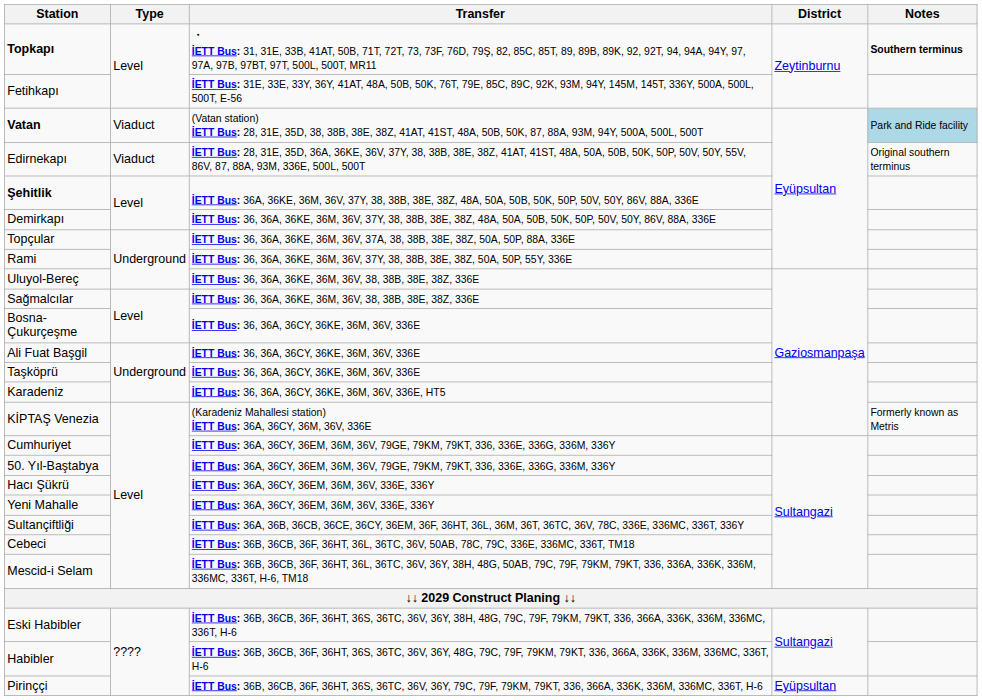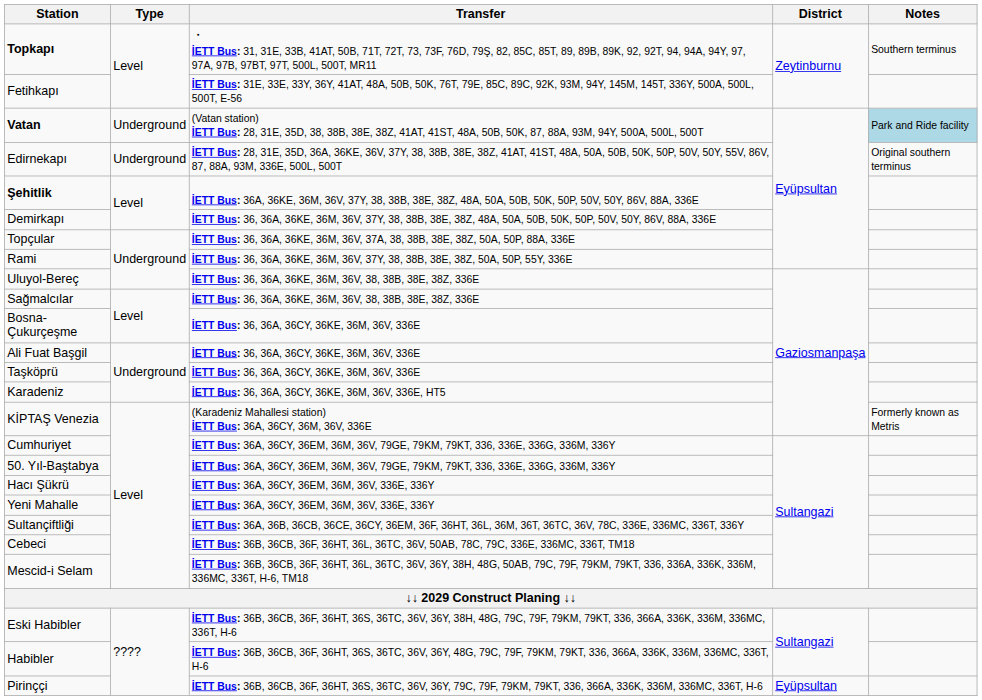Topkapı | Notes: bold -> normal
Vatan | Type: Viaduct -> Underground
Edirnekapı | Type: Viaduct -> Underground
